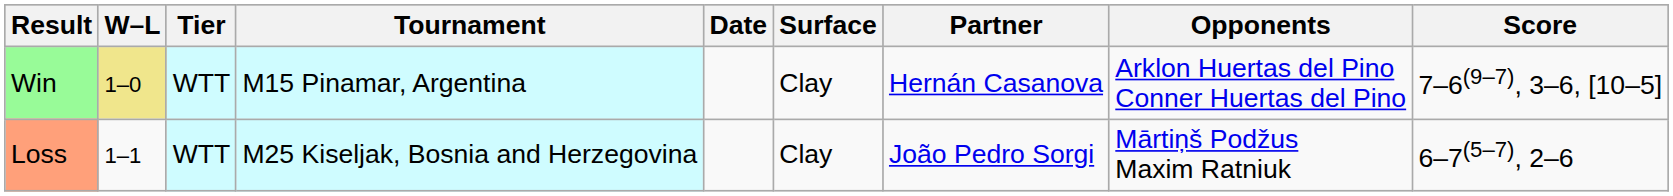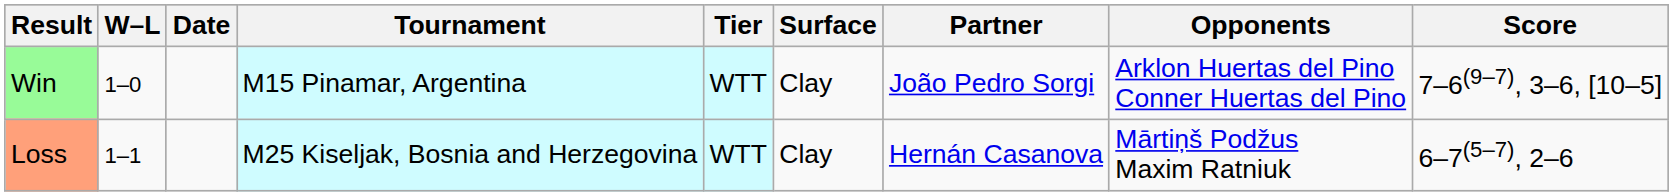columns swapped: Date <-> Tier
Win | W–L: khaki background -> no background
Win | Partner: Hernán Casanova -> João Pedro Sorgi
Loss | Partner: João Pedro Sorgi -> Hernán Casanova
